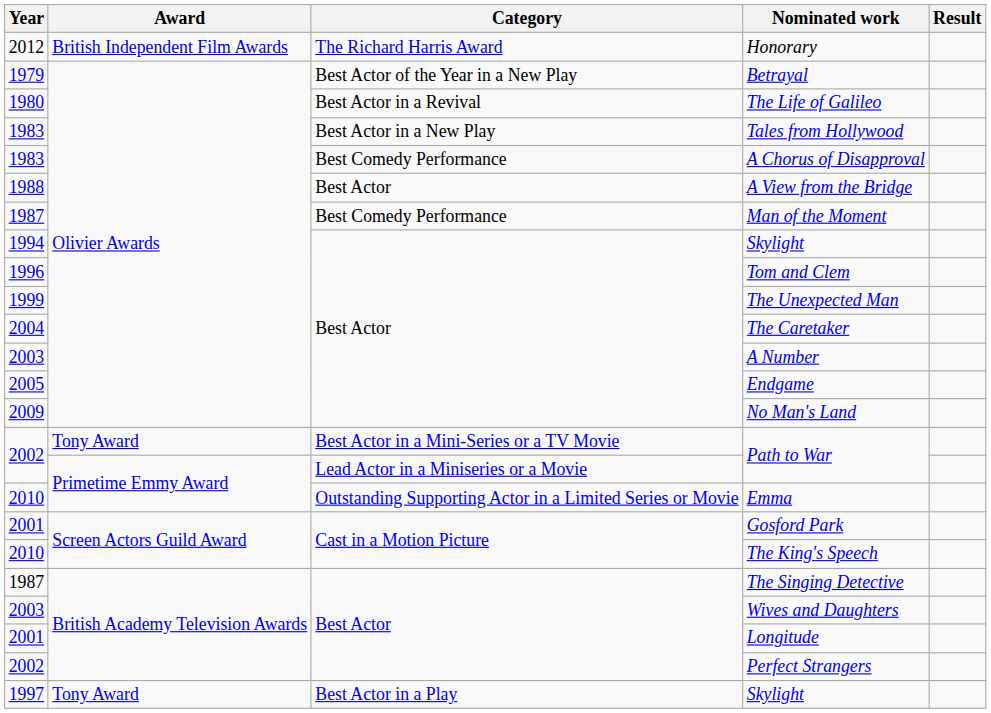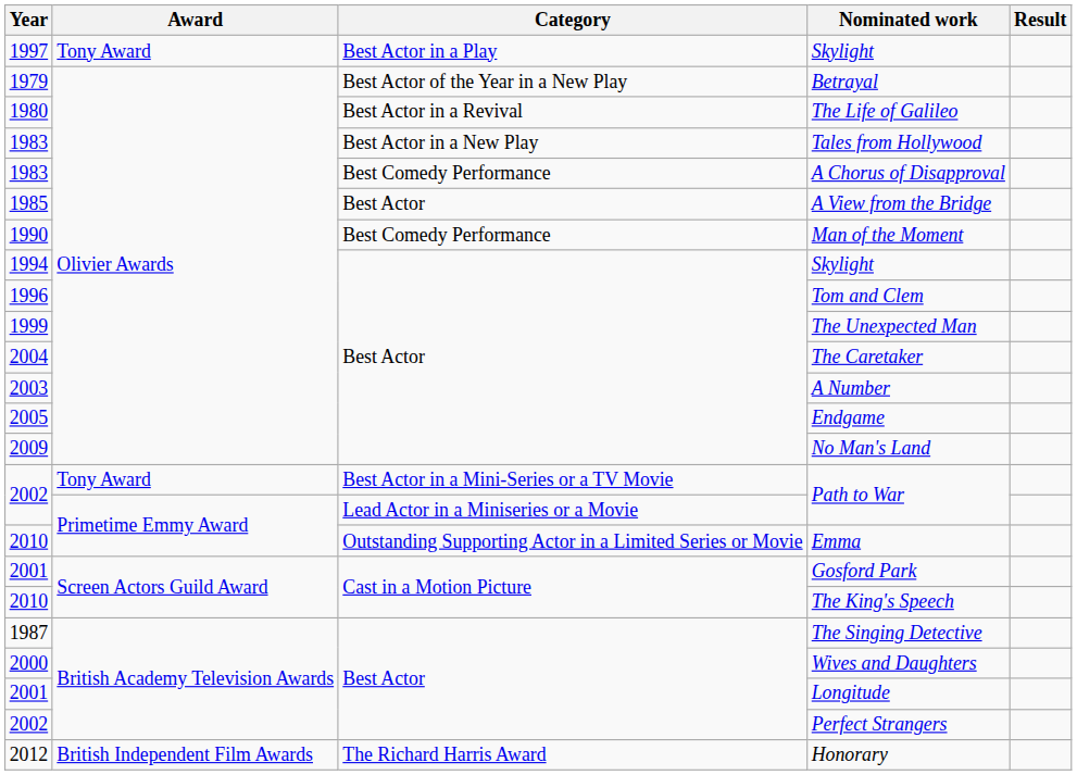rows swapped: Best Actor in a Play / Skylight <-> Honorary
A View from the Bridge | Year: 1988 -> 1985
Man of the Moment | Year: 1987 -> 1990
Wives and Daughters | Year: 2003 -> 2000
